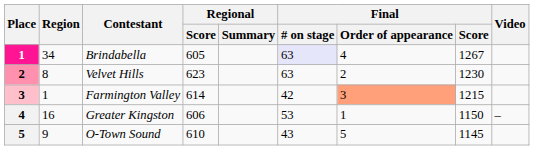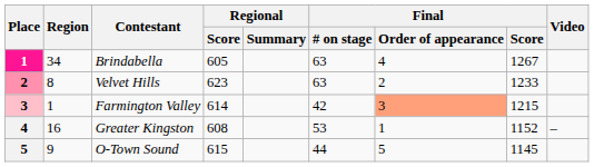Brindabella | Final / # on stage: lavender background -> no background
Velvet Hills | Final / Score: 1230 -> 1233
Greater Kingston | Regional / Score: 606 -> 608
Greater Kingston | Final / Score: 1150 -> 1152
O-Town Sound | Regional / Score: 610 -> 615
O-Town Sound | Final / # on stage: 43 -> 44
